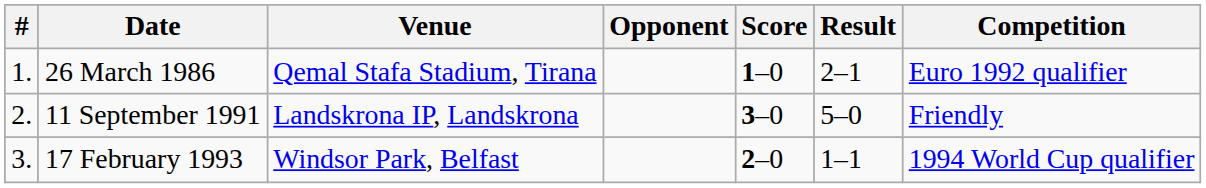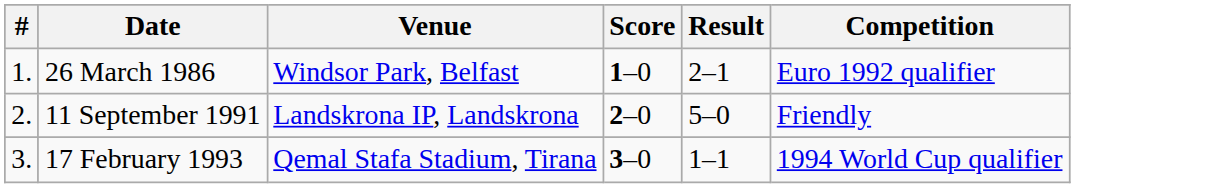- column: Opponent
26 March 1986 | Venue: Qemal Stafa Stadium, Tirana -> Windsor Park, Belfast
11 September 1991 | Score: 3–0 -> 2–0
17 February 1993 | Venue: Windsor Park, Belfast -> Qemal Stafa Stadium, Tirana
17 February 1993 | Score: 2–0 -> 3–0
